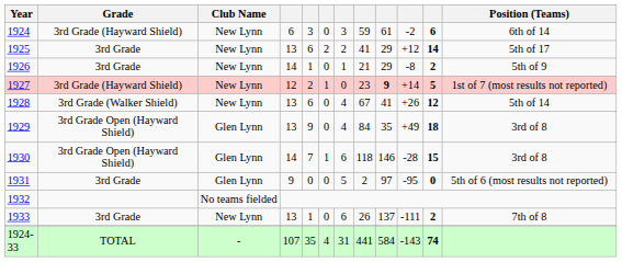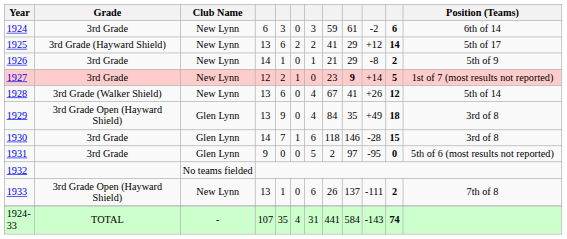1924 | Grade: 3rd Grade (Hayward Shield) -> 3rd Grade
1925 | Grade: 3rd Grade -> 3rd Grade (Hayward Shield)
1927 | Grade: 3rd Grade (Hayward Shield) -> 3rd Grade
1930 | Grade: 3rd Grade Open (Hayward Shield) -> 3rd Grade
1933 | Grade: 3rd Grade -> 3rd Grade Open (Hayward Shield)
